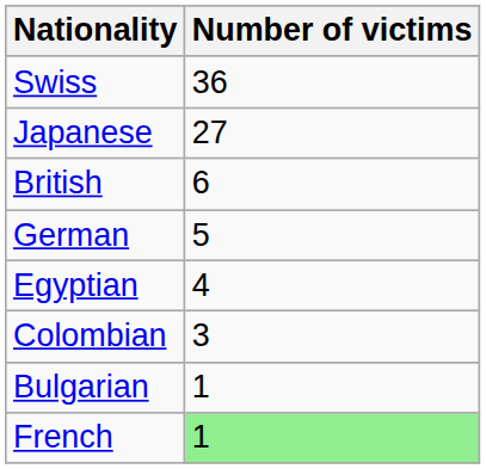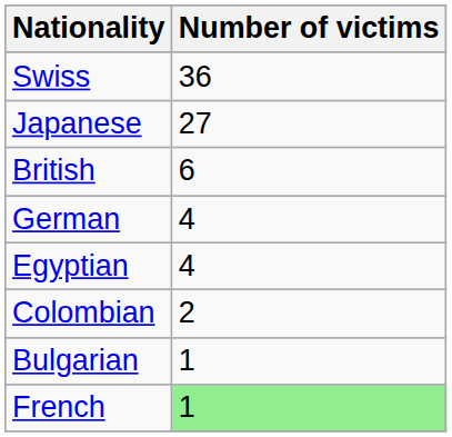German | Number of victims: 5 -> 4
Colombian | Number of victims: 3 -> 2
